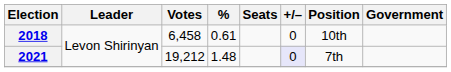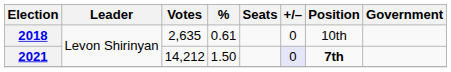2018 | Votes: 6,458 -> 2,635
2021 | Votes: 19,212 -> 14,212
2021 | %: 1.48 -> 1.50
2021 | Position: normal -> bold
